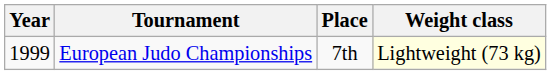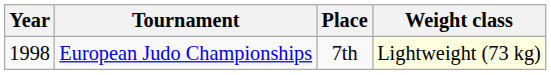European Judo Championships | Year: 1999 -> 1998
